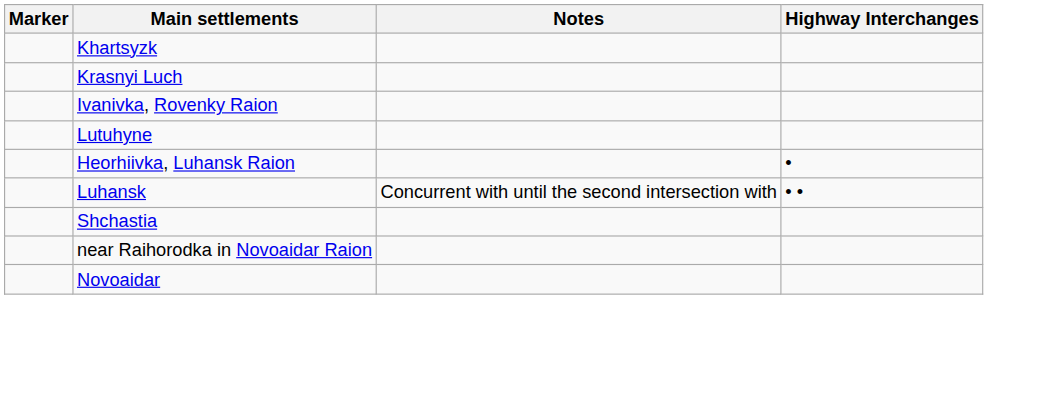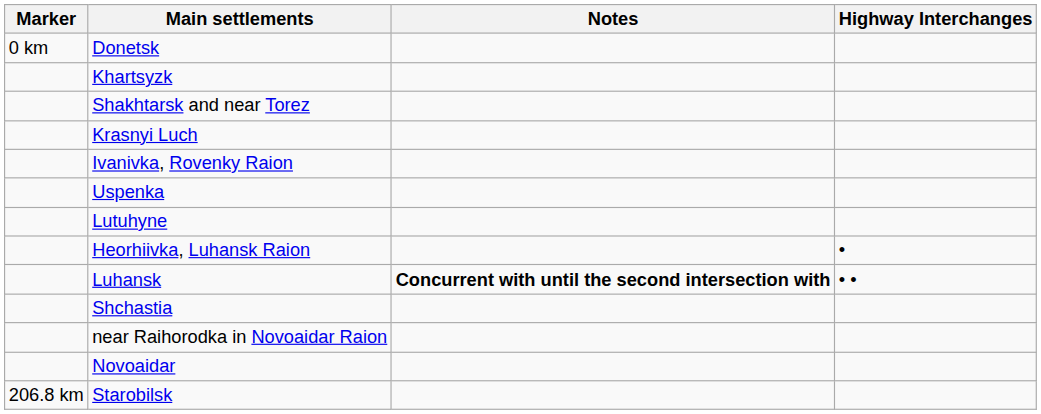+ row: 0 km | Donetsk
+ row: Shakhtarsk and near Torez
+ row: Uspenka
Luhansk | Notes: normal -> bold
+ row: 206.8 km | Starobilsk
